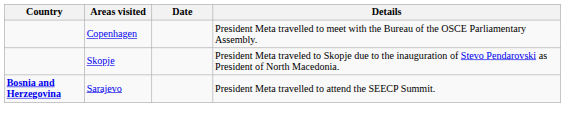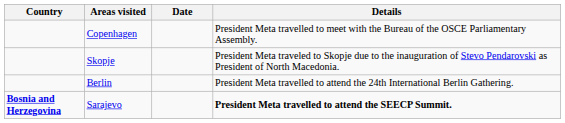+ row: Berlin | President Meta travelled to attend the 24th International Berlin Gathering.
Sarajevo | Details: normal -> bold
